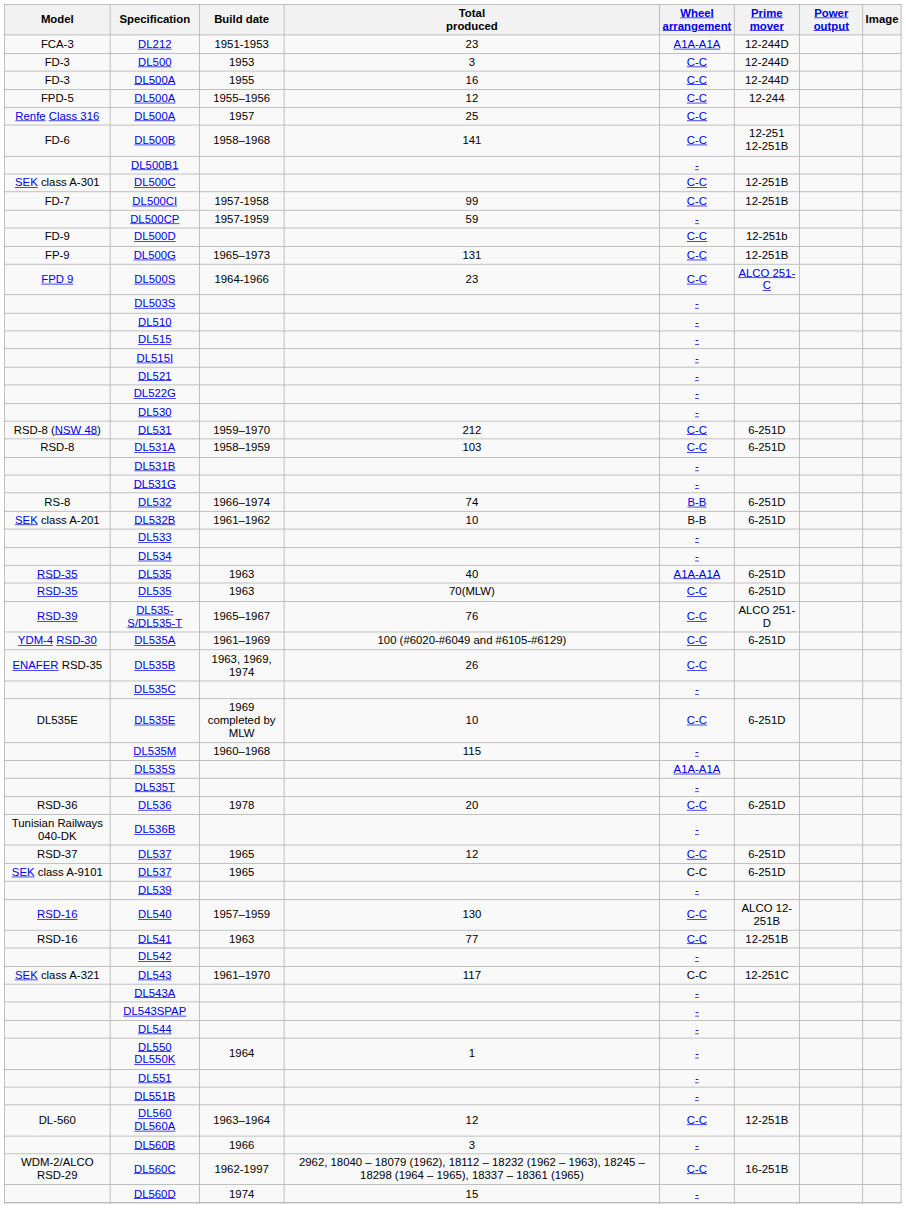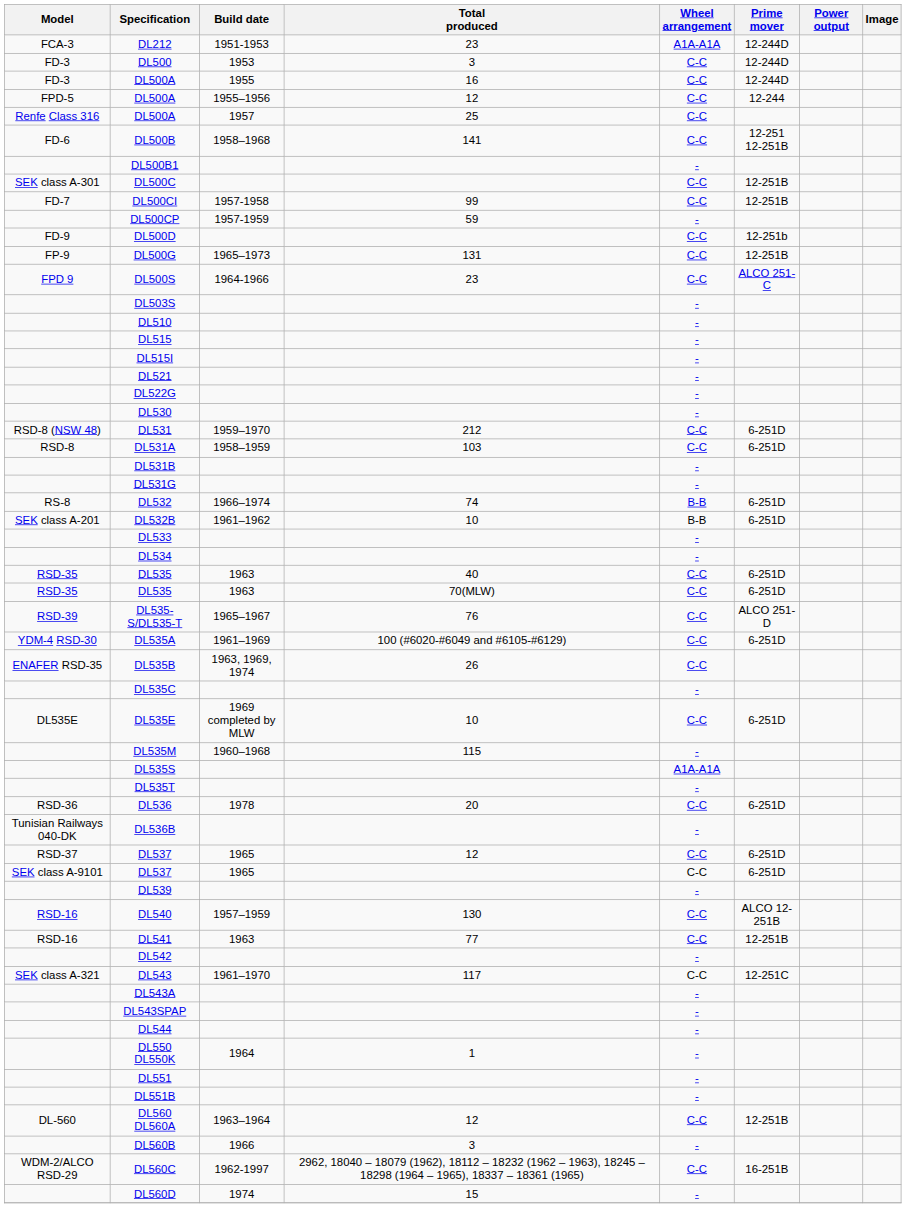DL535 / 40 | Wheel arrangement: A1A-A1A -> C-C
